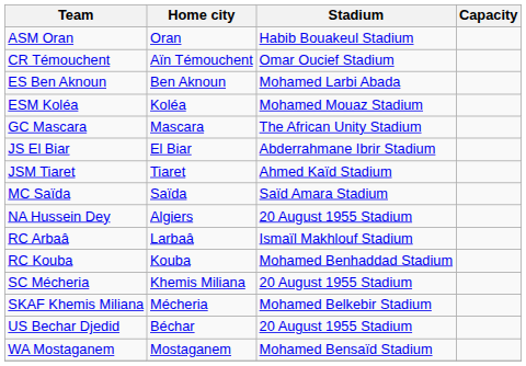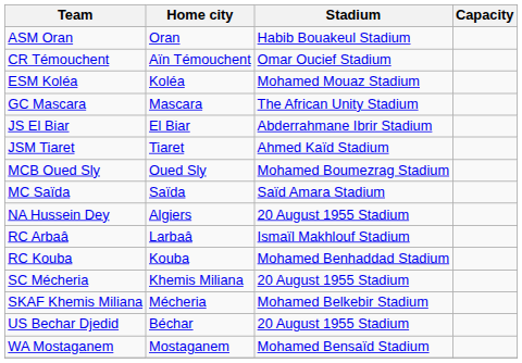- row: ES Ben Aknoun | Ben Aknoun | Mohamed Larbi Abada
+ row: MCB Oued Sly | Oued Sly | Mohamed Boumezrag Stadium
